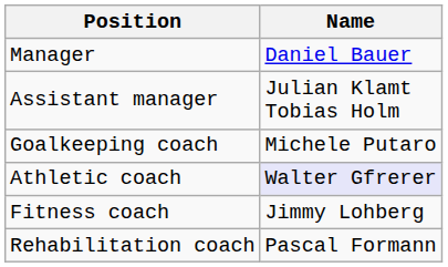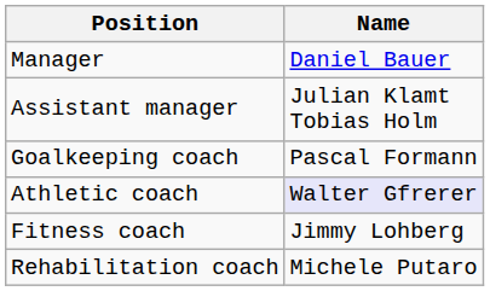Goalkeeping coach | Name: Michele Putaro -> Pascal Formann
Rehabilitation coach | Name: Pascal Formann -> Michele Putaro
